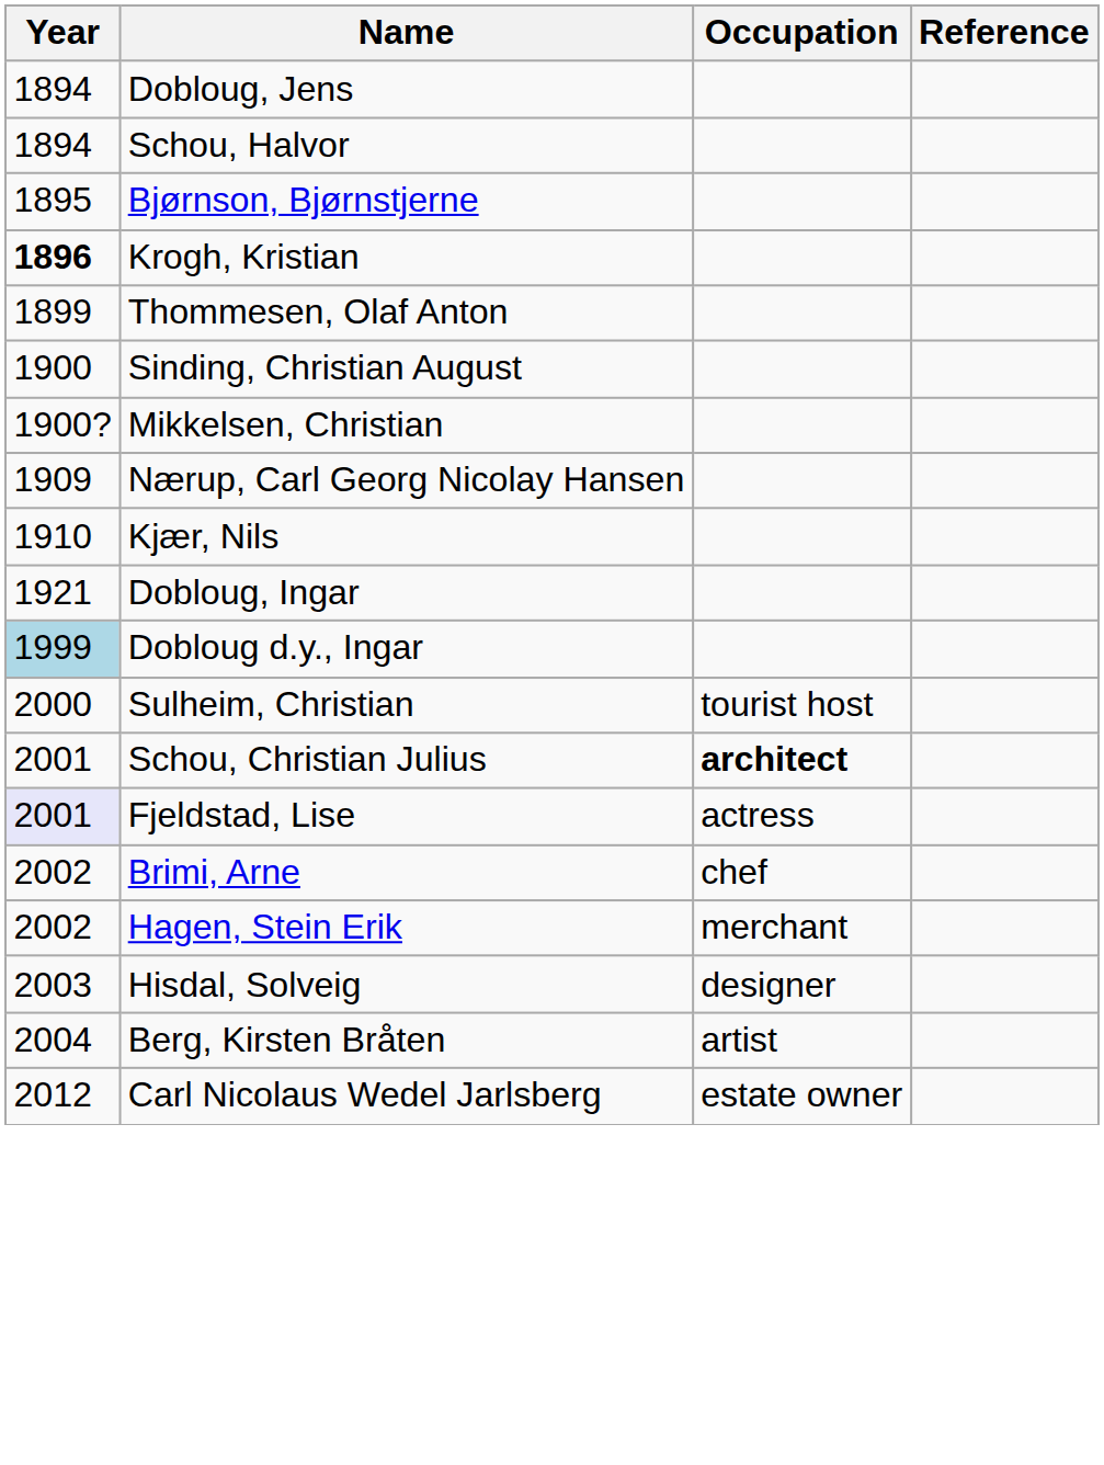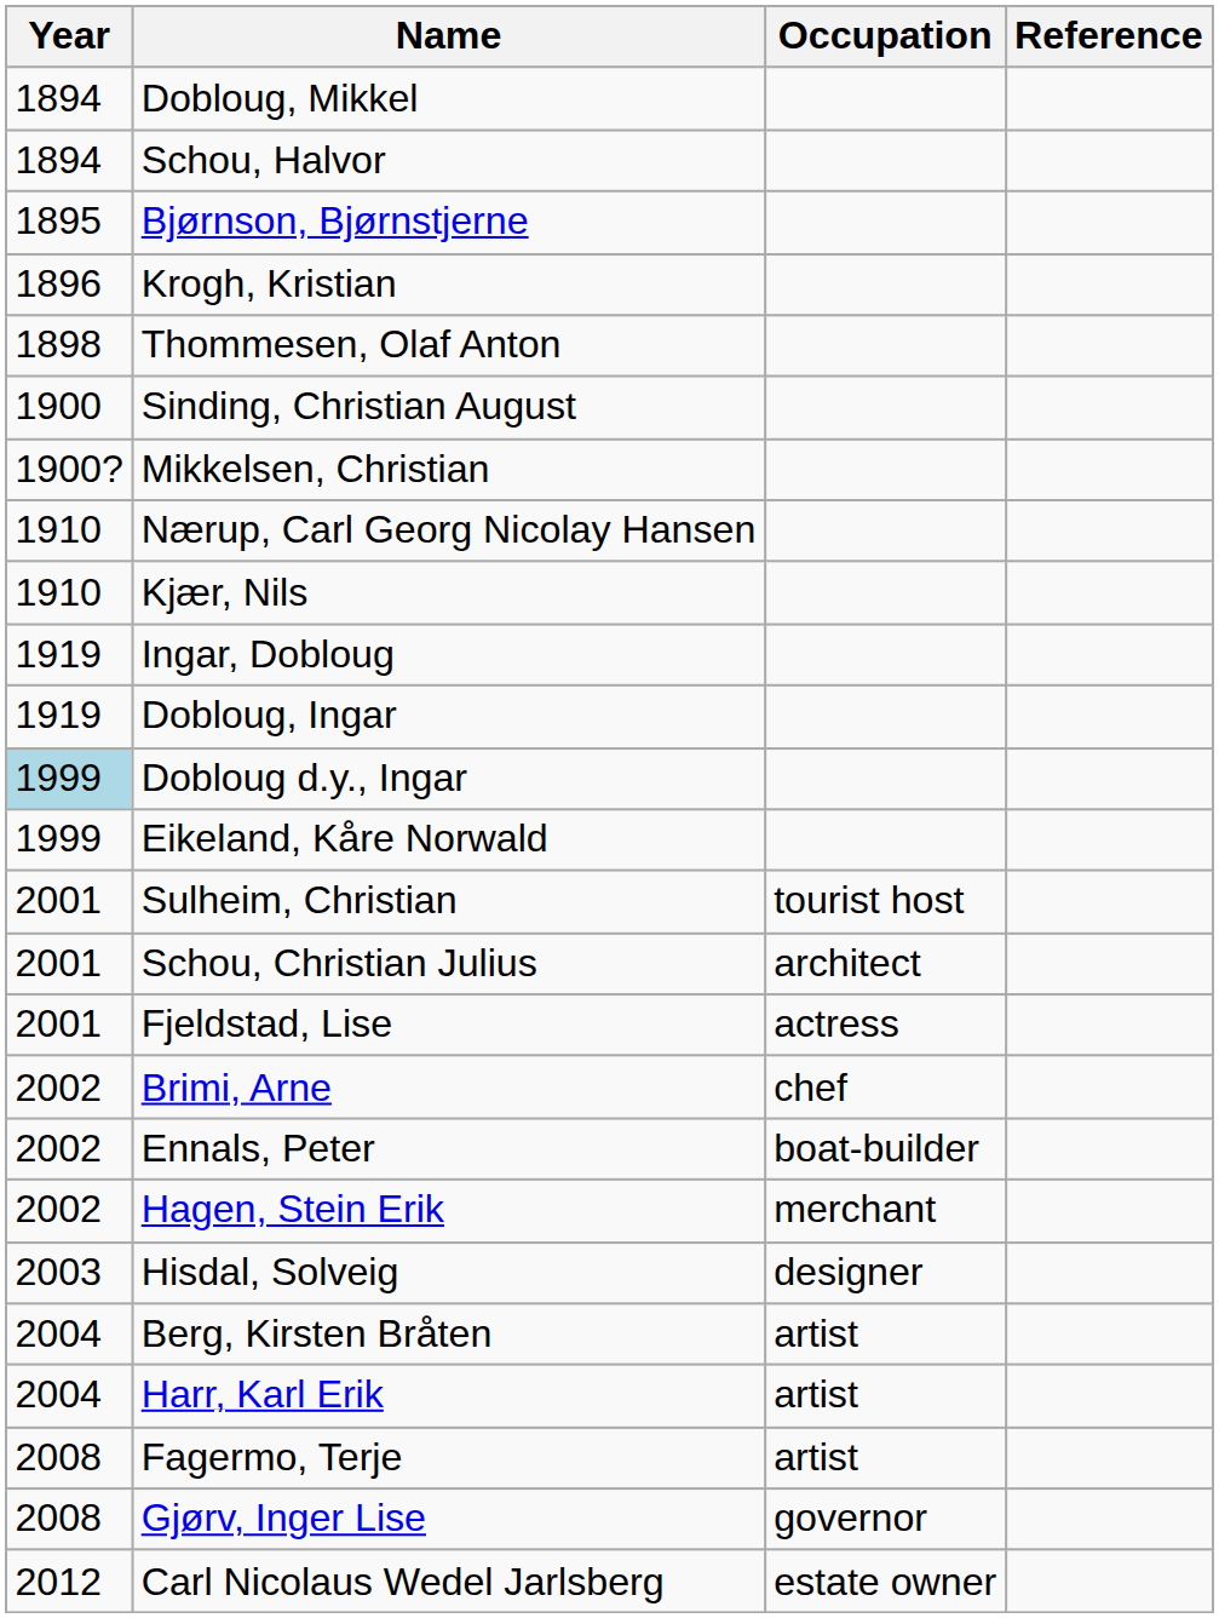- row: 1894 | Dobloug, Jens
+ row: 1894 | Dobloug, Mikkel
Krogh, Kristian | Year: bold -> normal
Thommesen, Olaf Anton | Year: 1899 -> 1898
Nærup, Carl Georg Nicolay Hansen | Year: 1909 -> 1910
+ row: 1919 | Ingar, Dobloug
Dobloug, Ingar | Year: 1921 -> 1919
+ row: 1999 | Eikeland, Kåre Norwald
Sulheim, Christian | Year: 2000 -> 2001
Schou, Christian Julius | Occupation: bold -> normal
Fjeldstad, Lise | Year: lavender background -> no background
+ row: 2002 | Ennals, Peter | boat-builder
+ row: 2004 | Harr, Karl Erik | artist
+ row: 2008 | Fagermo, Terje | artist
+ row: 2008 | Gjørv, Inger Lise | governor
